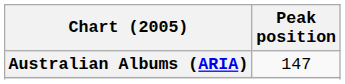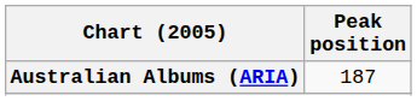Australian Albums (ARIA) | Peak position: 147 -> 187
